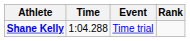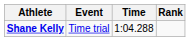columns swapped: Event <-> Time
